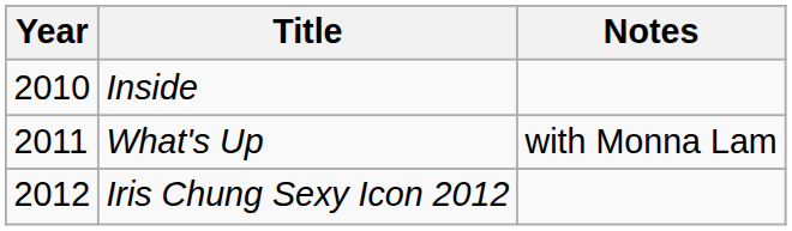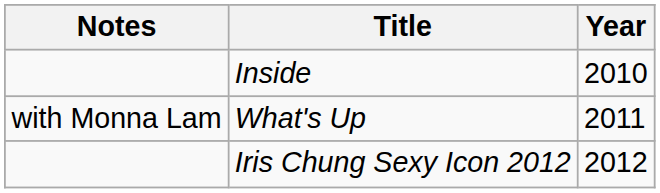columns swapped: Year <-> Notes
